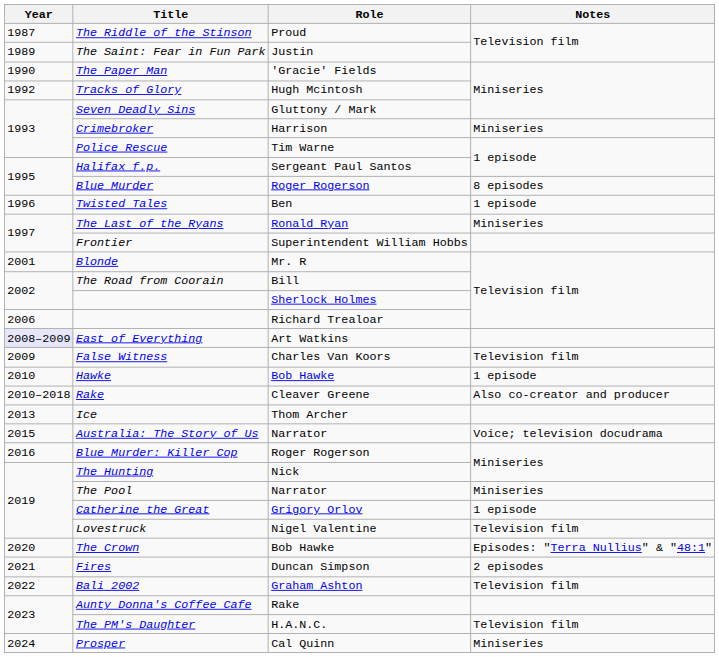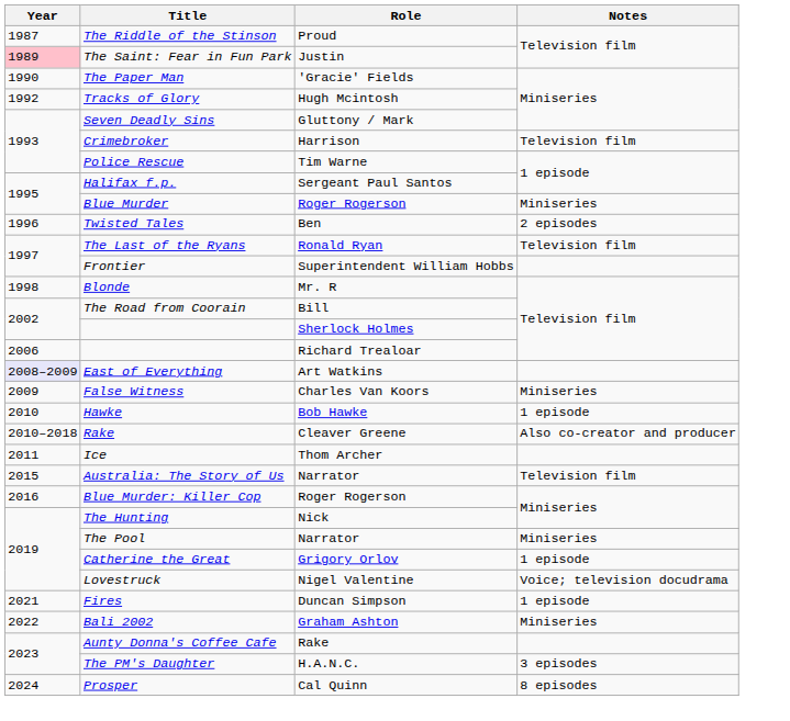The Saint: Fear in Fun Park | Year: no background -> pink background
Crimebroker | Notes: Miniseries -> Television film
Blue Murder | Notes: 8 episodes -> Miniseries
Twisted Tales | Notes: 1 episode -> 2 episodes
The Last of the Ryans | Notes: Miniseries -> Television film
Blonde | Year: 2001 -> 1998
False Witness | Notes: Television film -> Miniseries
Ice | Year: 2013 -> 2011
Australia: The Story of Us | Notes: Voice; television docudrama -> Television film
Lovestruck | Notes: Television film -> Voice; television docudrama
- row: 2020 | The Crown | Bob Hawke | Episodes: "Terra Nullius" & "48:1"
Fires | Notes: 2 episodes -> 1 episode
Bali 2002 | Notes: Television film -> Miniseries
The PM's Daughter | Notes: Television film -> 3 episodes
Prosper | Notes: Miniseries -> 8 episodes
